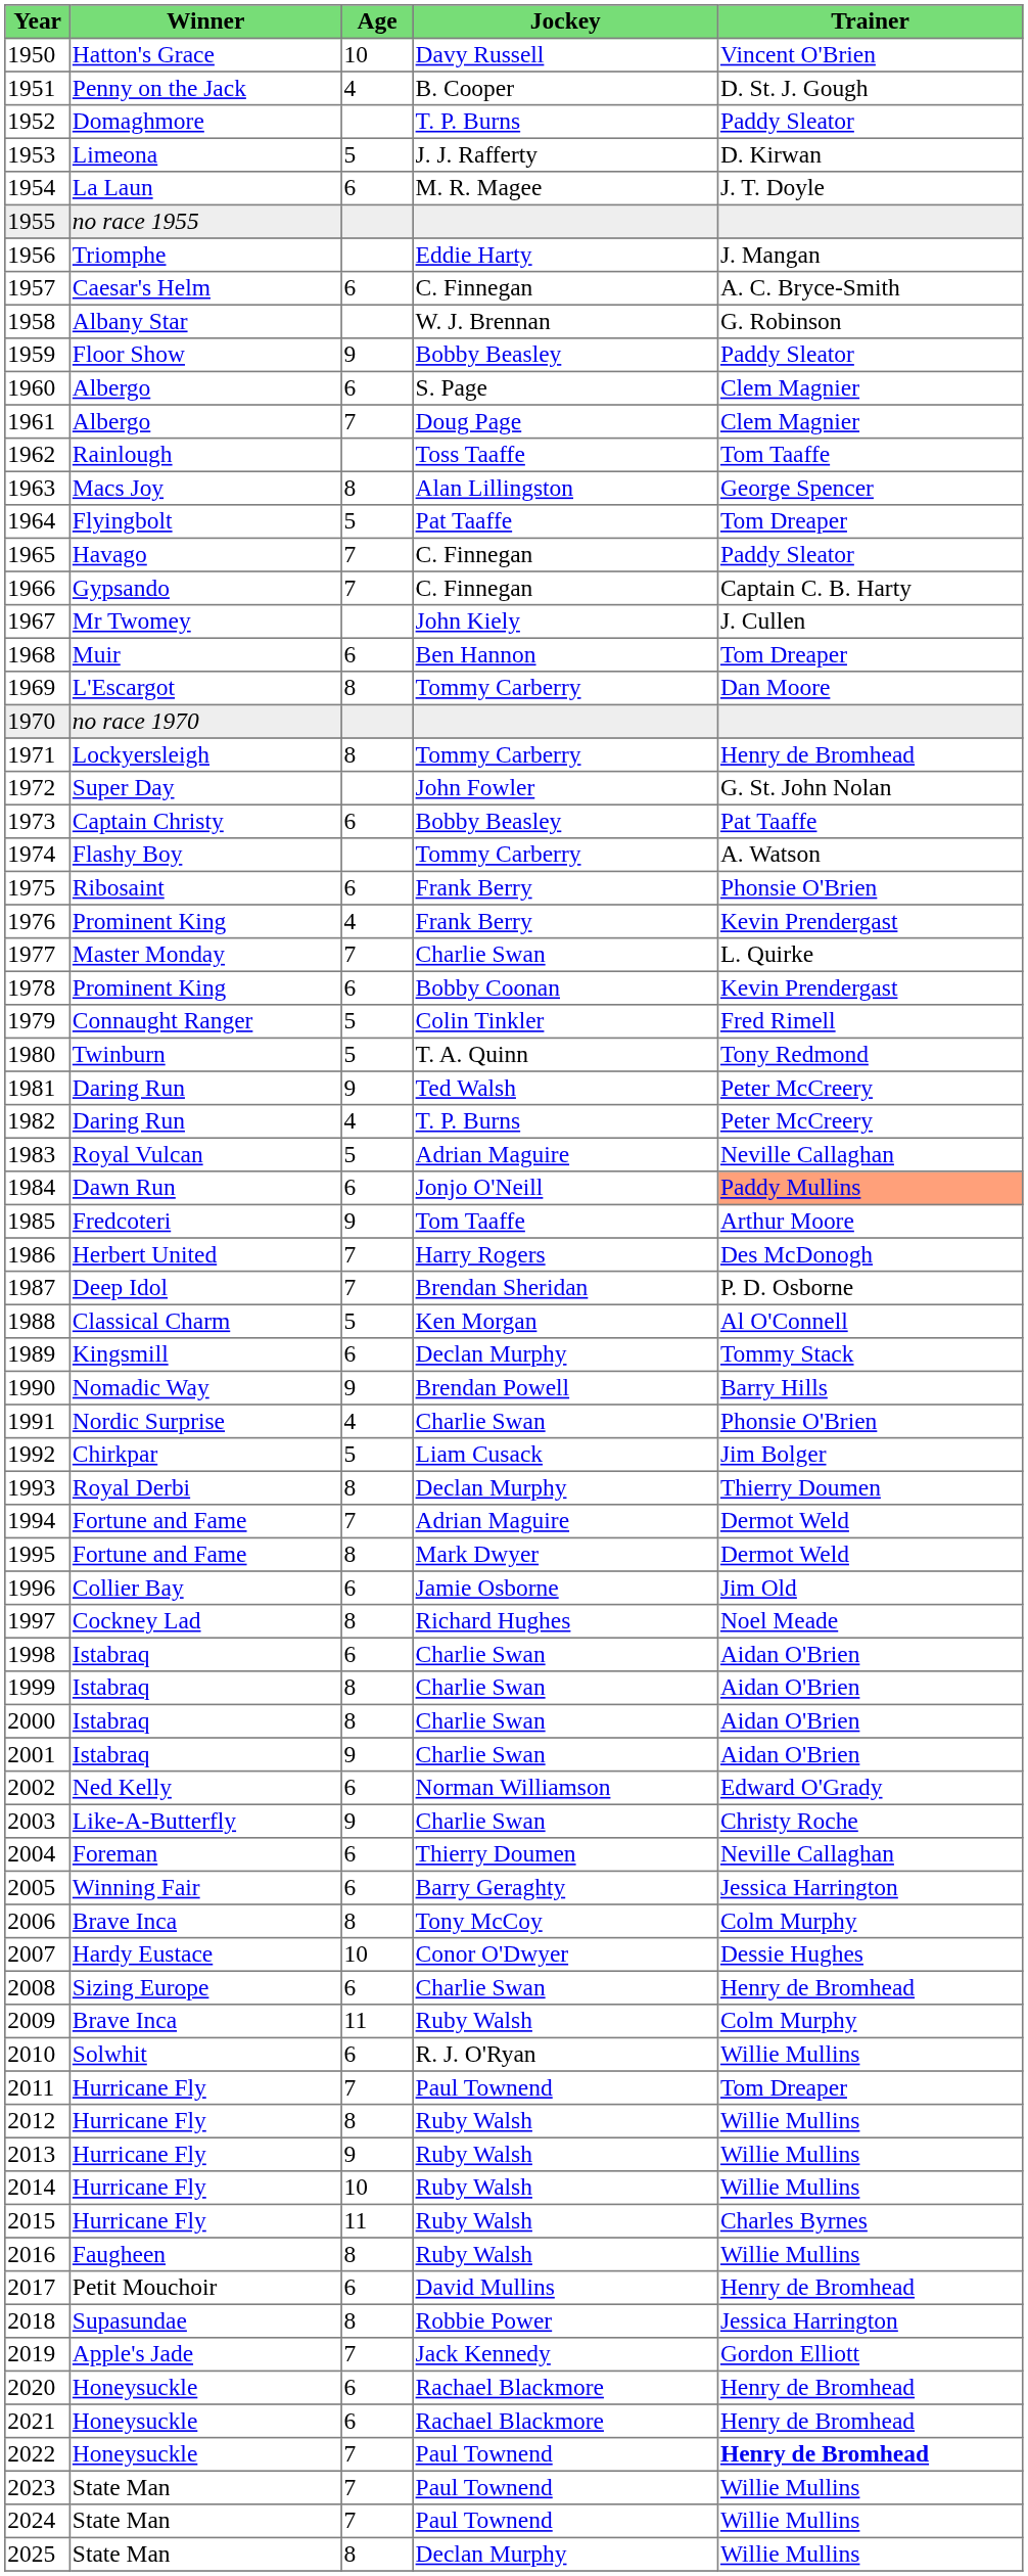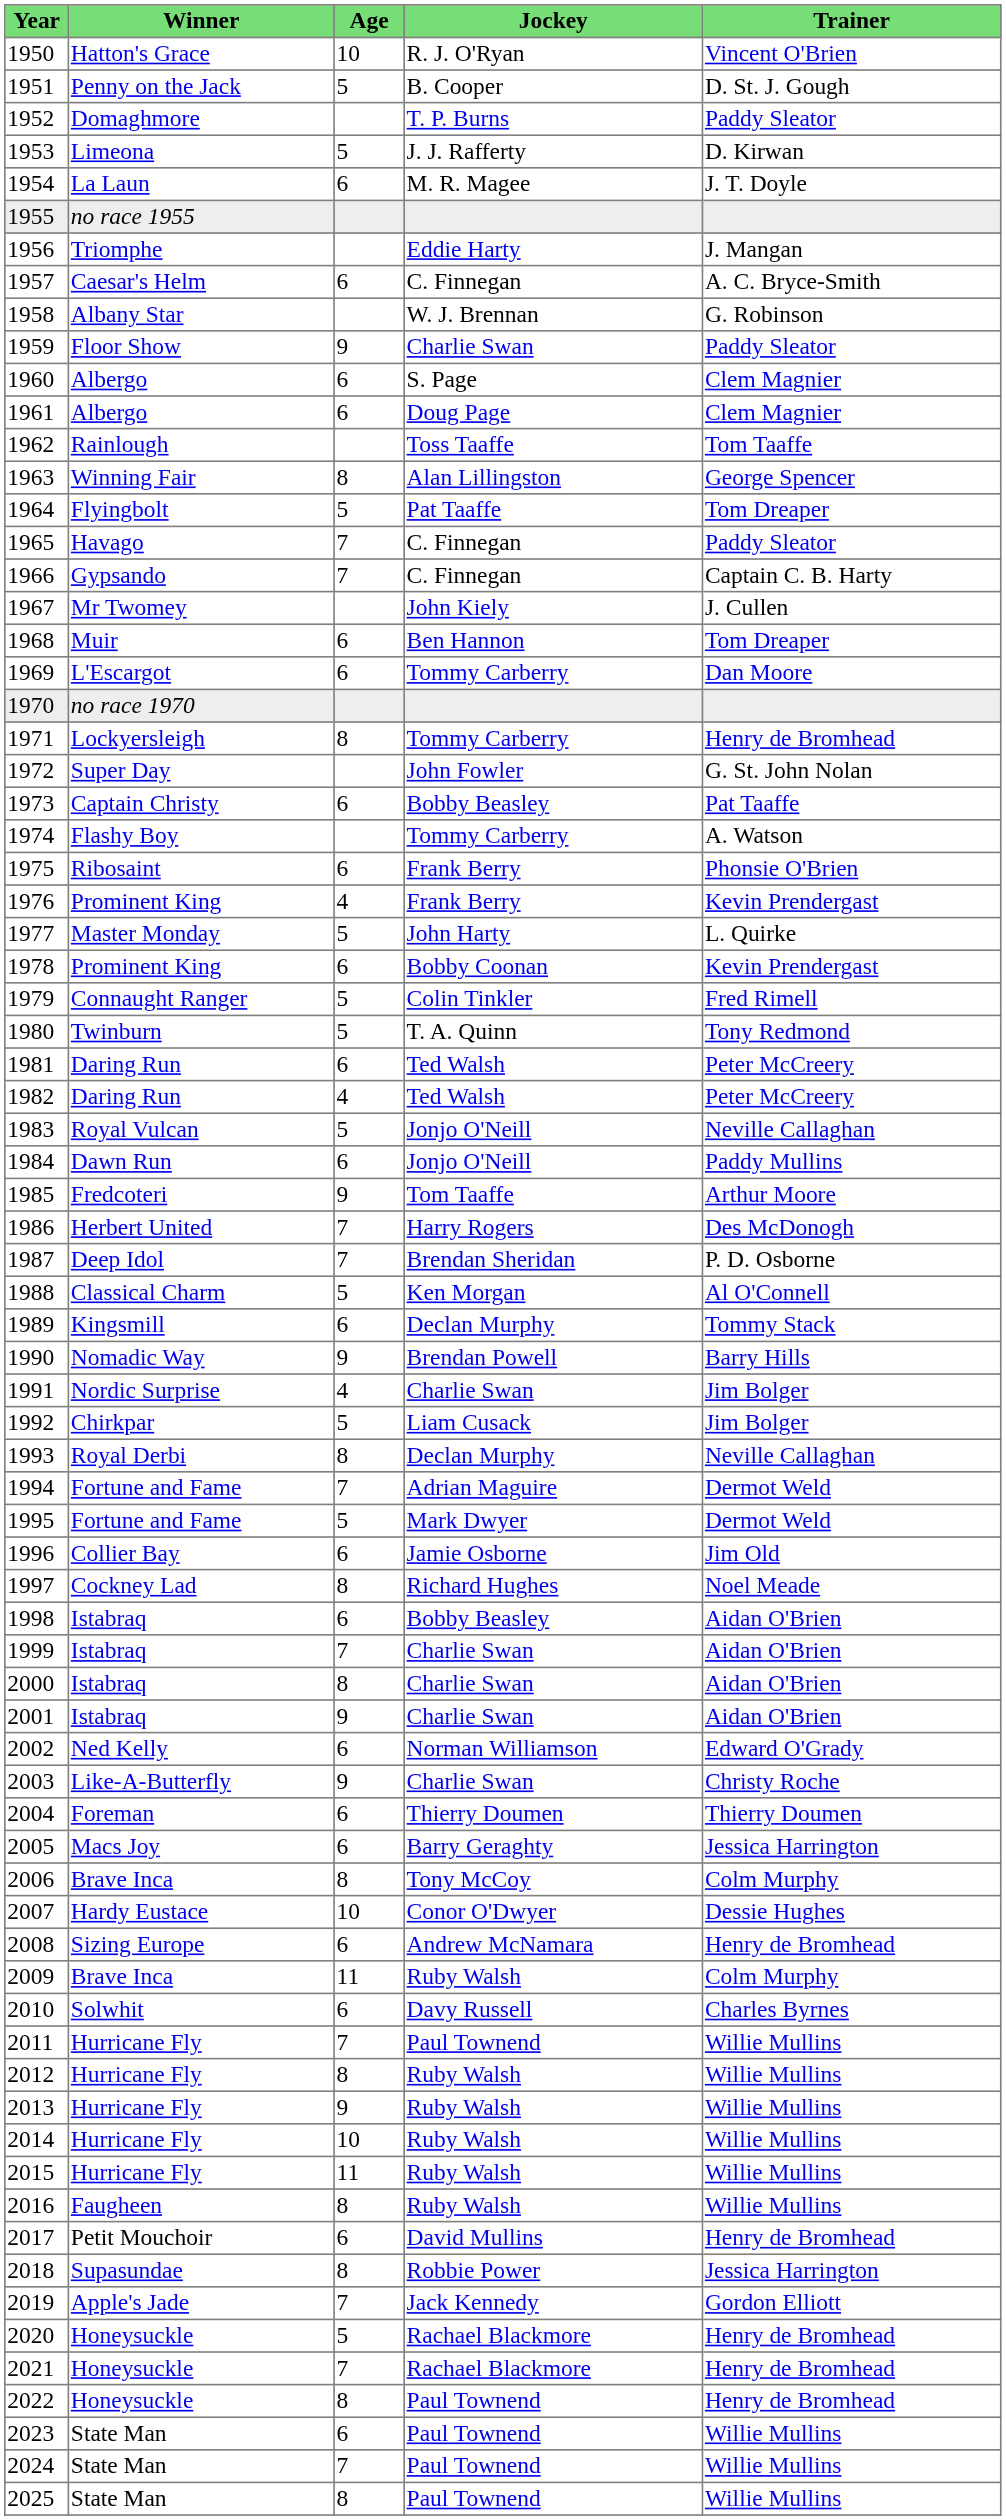1950 | Jockey: Davy Russell -> R. J. O'Ryan
1951 | Age: 4 -> 5
1959 | Jockey: Bobby Beasley -> Charlie Swan
1961 | Age: 7 -> 6
1963 | Winner: Macs Joy -> Winning Fair
1969 | Age: 8 -> 6
1977 | Age: 7 -> 5
1977 | Jockey: Charlie Swan -> John Harty
1981 | Age: 9 -> 6
1982 | Jockey: T. P. Burns -> Ted Walsh
1983 | Jockey: Adrian Maguire -> Jonjo O'Neill
1984 | Trainer: lightsalmon background -> no background
1991 | Trainer: Phonsie O'Brien -> Jim Bolger
1993 | Trainer: Thierry Doumen -> Neville Callaghan
1995 | Age: 8 -> 5
1998 | Jockey: Charlie Swan -> Bobby Beasley
1999 | Age: 8 -> 7
2004 | Trainer: Neville Callaghan -> Thierry Doumen
2005 | Winner: Winning Fair -> Macs Joy
2008 | Jockey: Charlie Swan -> Andrew McNamara
2010 | Jockey: R. J. O'Ryan -> Davy Russell
2010 | Trainer: Willie Mullins -> Charles Byrnes
2011 | Trainer: Tom Dreaper -> Willie Mullins
2015 | Trainer: Charles Byrnes -> Willie Mullins
2020 | Age: 6 -> 5
2021 | Age: 6 -> 7
2022 | Age: 7 -> 8
2022 | Trainer: bold -> normal
2023 | Age: 7 -> 6
2025 | Jockey: Declan Murphy -> Paul Townend
